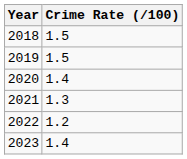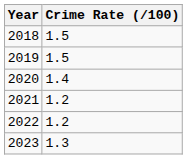2021 | Crime Rate (/100): 1.3 -> 1.2
2023 | Crime Rate (/100): 1.4 -> 1.3
